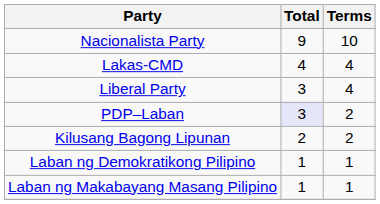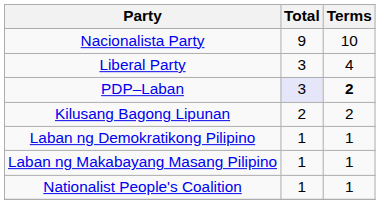- row: Lakas-CMD | 4 | 4
PDP–Laban | Terms: normal -> bold
+ row: Nationalist People's Coalition | 1 | 1
